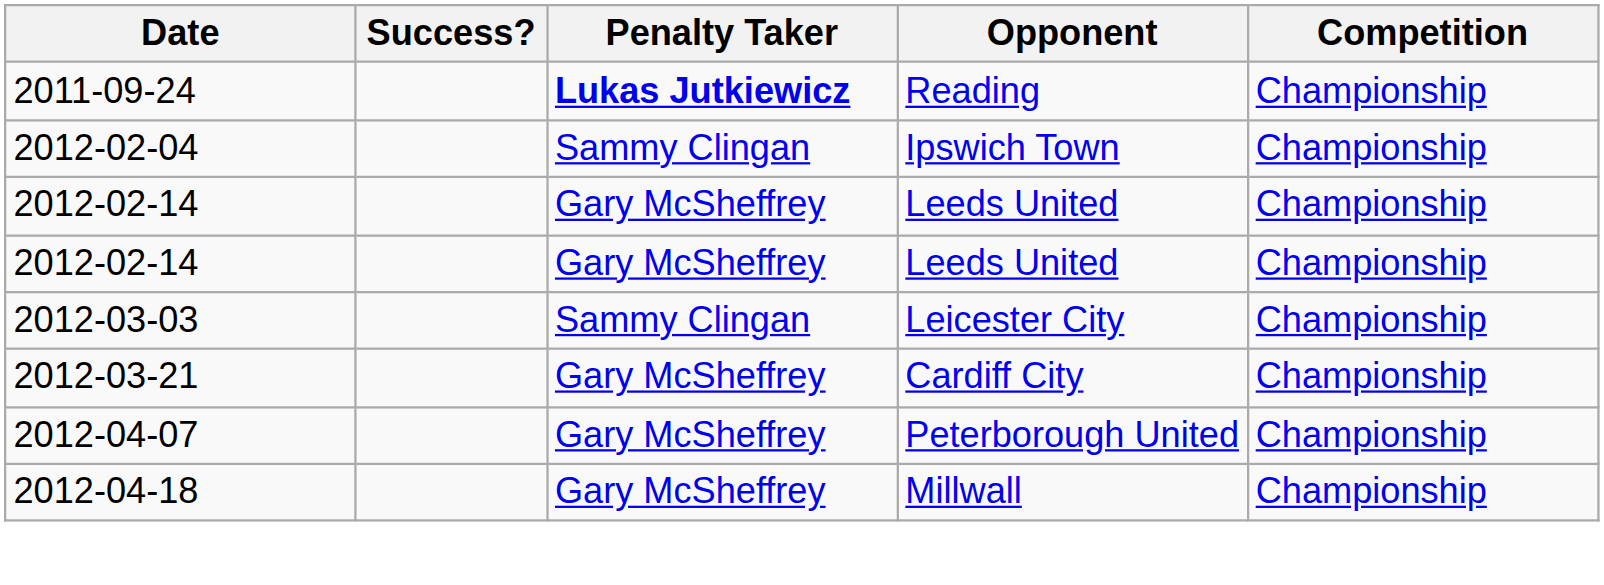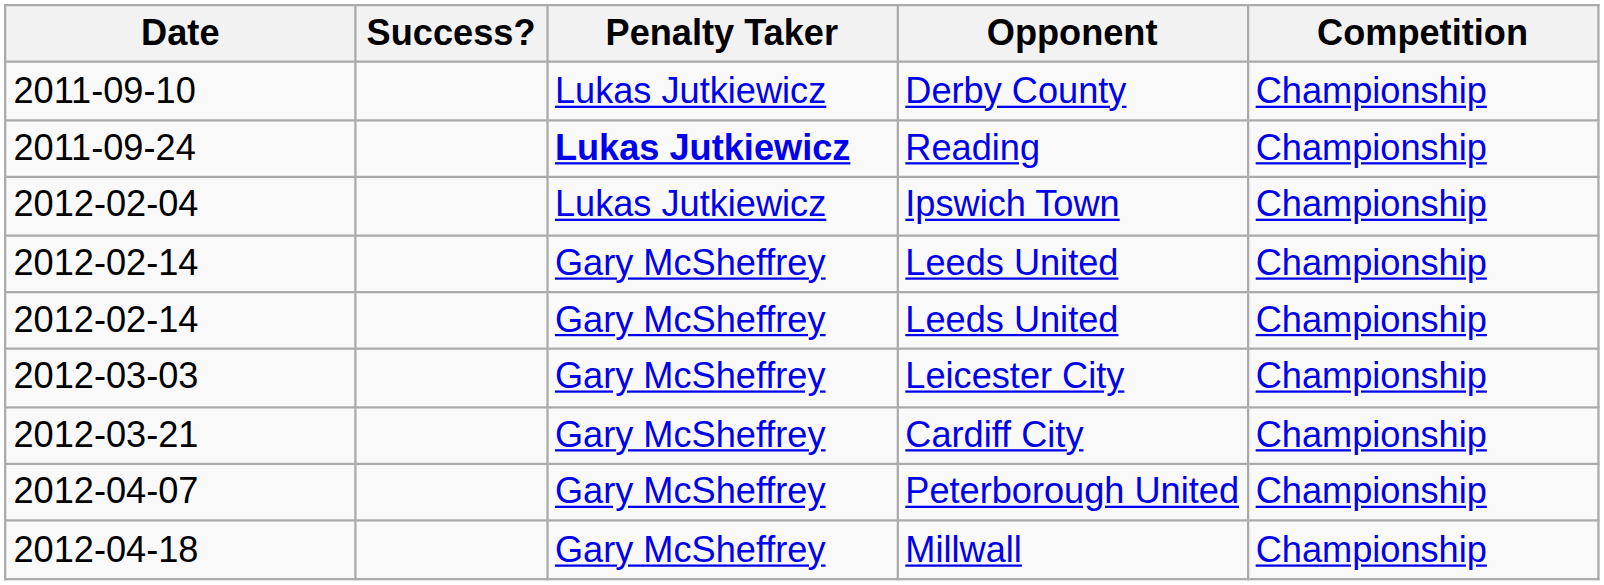+ row: 2011-09-10 | Lukas Jutkiewicz | Derby County | Championship
2012-02-04 | Penalty Taker: Sammy Clingan -> Lukas Jutkiewicz
2012-03-03 | Penalty Taker: Sammy Clingan -> Gary McSheffrey
